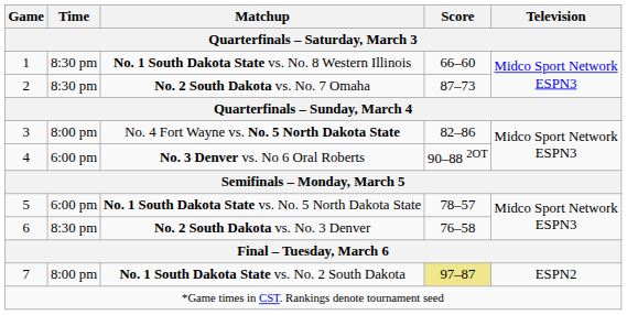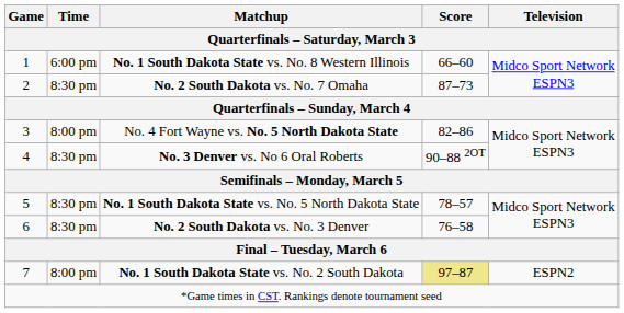No. 1 South Dakota State vs. No. 8 Western Illinois | Time: 8:30 pm -> 6:00 pm
No. 3 Denver vs. No 6 Oral Roberts | Time: 6:00 pm -> 8:30 pm
No. 1 South Dakota State vs. No. 5 North Dakota State | Time: 6:00 pm -> 8:30 pm
